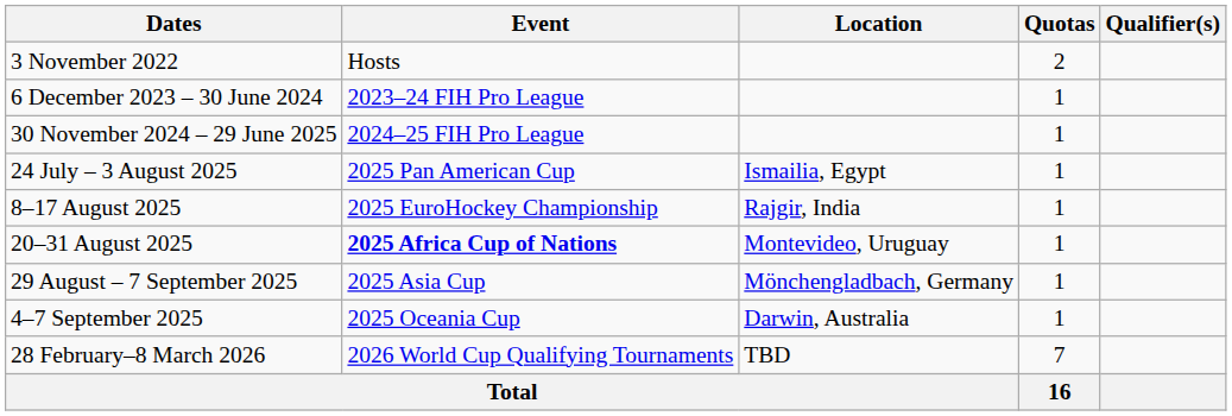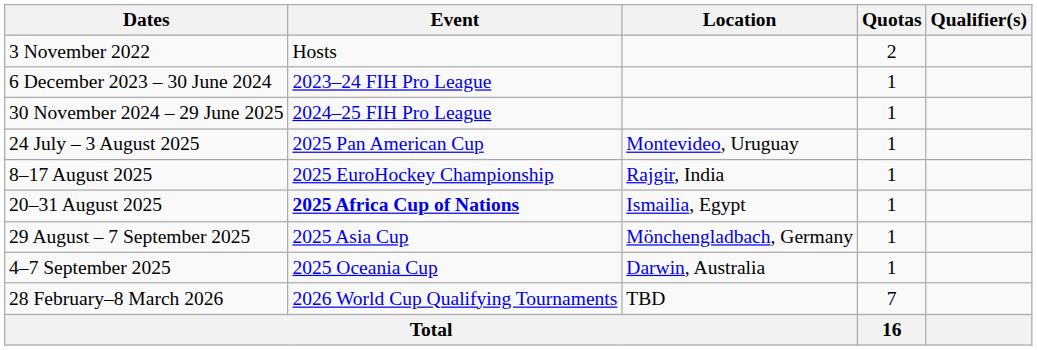24 July – 3 August 2025 | Location: Ismailia, Egypt -> Montevideo, Uruguay
20–31 August 2025 | Location: Montevideo, Uruguay -> Ismailia, Egypt
